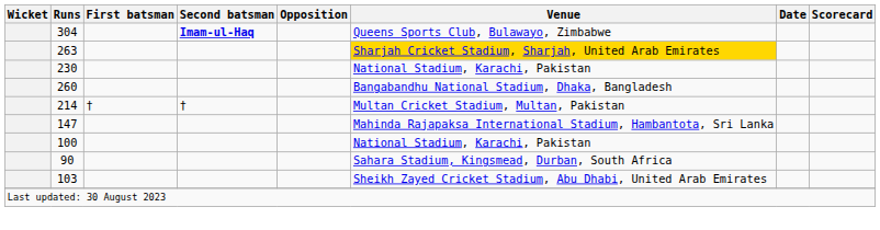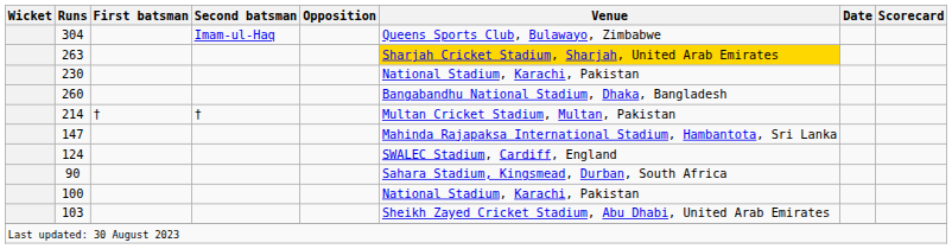304 | Second batsman: bold -> normal
+ row: 124 | SWALEC Stadium, Cardiff, England
rows swapped: 100 <-> 90
